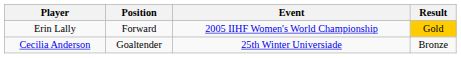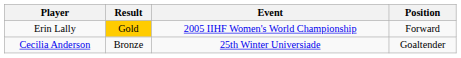columns swapped: Position <-> Result
